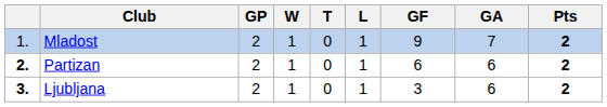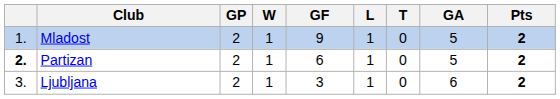columns swapped: T <-> GF
Mladost | GA: 7 -> 5
Partizan | GA: 6 -> 5
Ljubljana | column 1: bold -> normal
